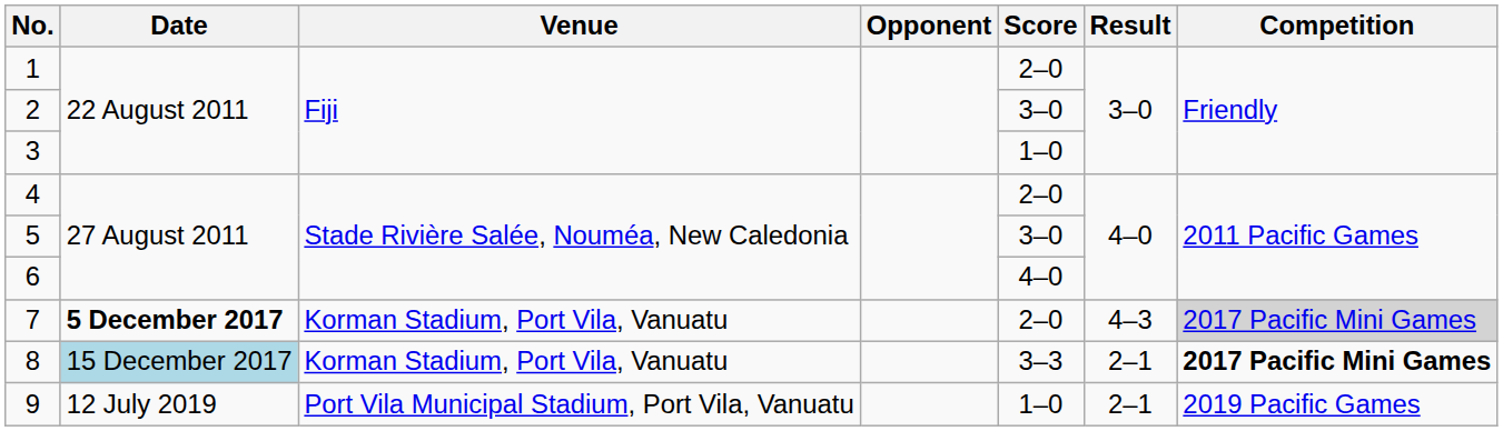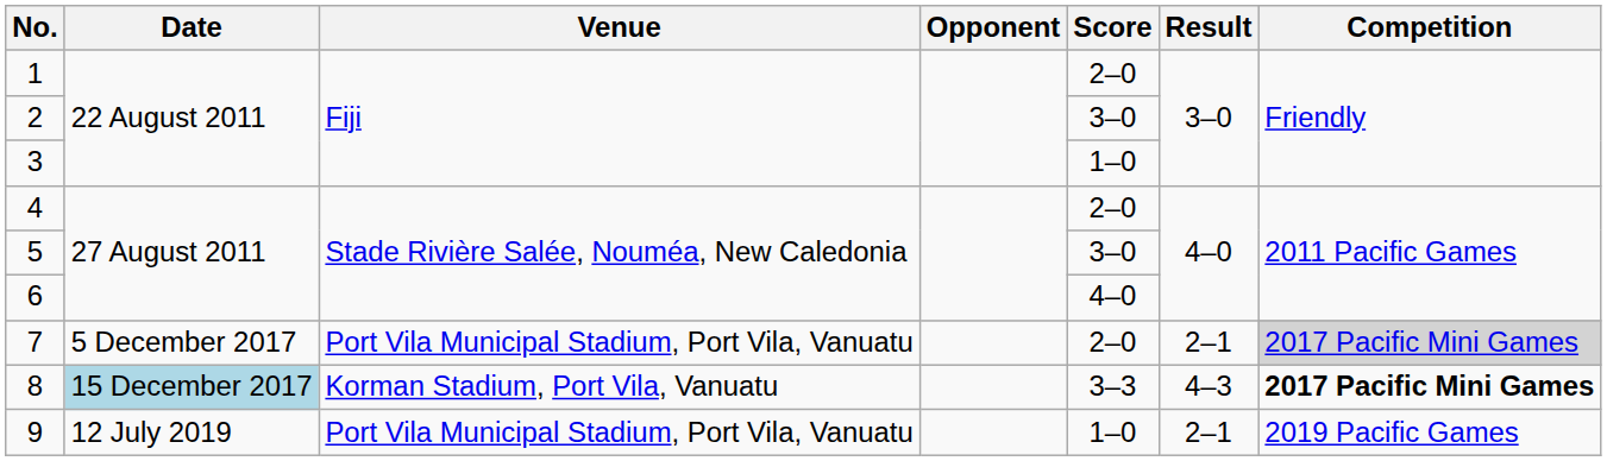7 | Date: bold -> normal
7 | Venue: Korman Stadium, Port Vila, Vanuatu -> Port Vila Municipal Stadium, Port Vila, Vanuatu
7 | Result: 4–3 -> 2–1
8 | Result: 2–1 -> 4–3
